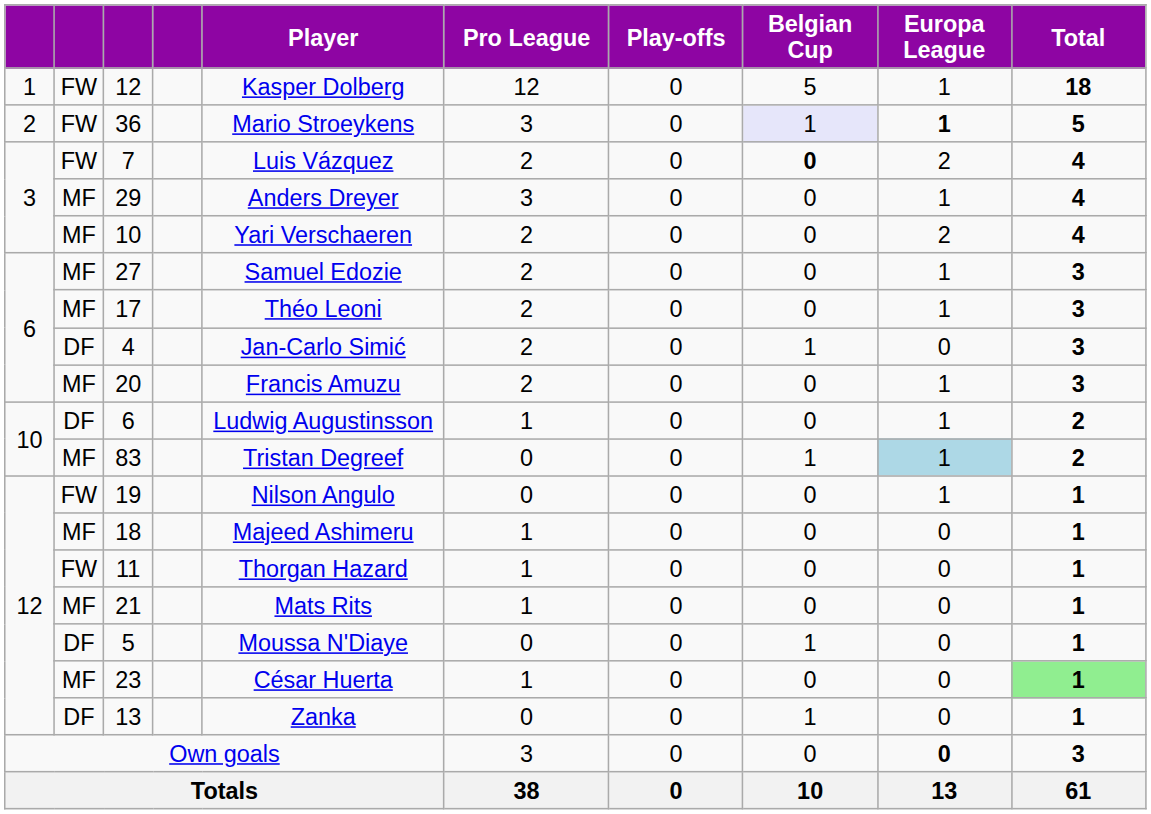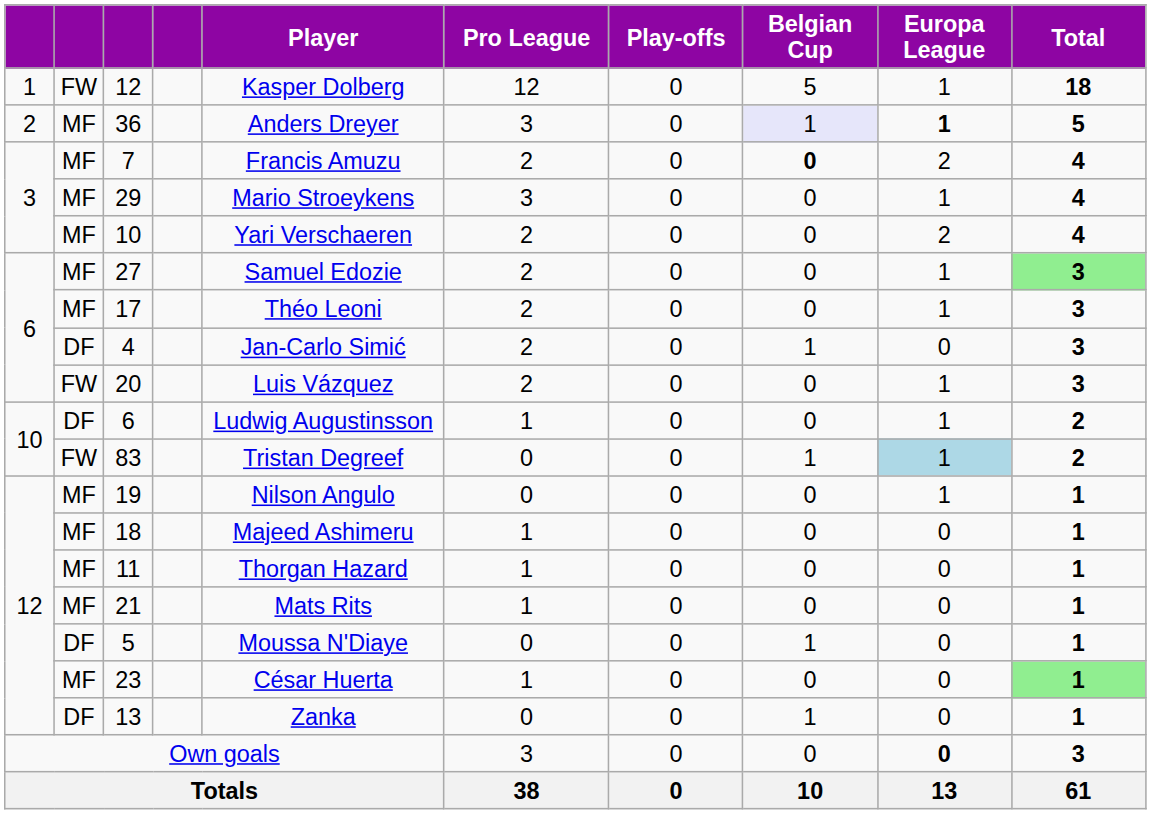36 | column 2: FW -> MF
36 | Player: Mario Stroeykens -> Anders Dreyer
7 | column 2: FW -> MF
7 | Player: Luis Vázquez -> Francis Amuzu
29 | Player: Anders Dreyer -> Mario Stroeykens
27 | Total: no background -> lightgreen background
20 | column 2: MF -> FW
20 | Player: Francis Amuzu -> Luis Vázquez
83 | column 2: MF -> FW
19 | column 2: FW -> MF
11 | column 2: FW -> MF
